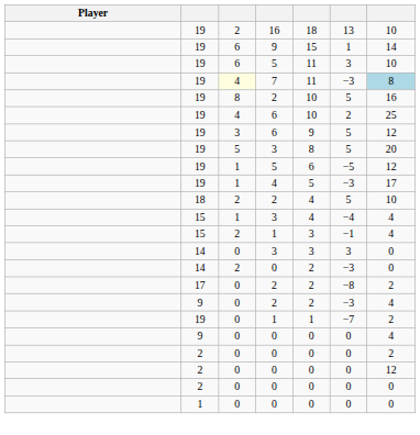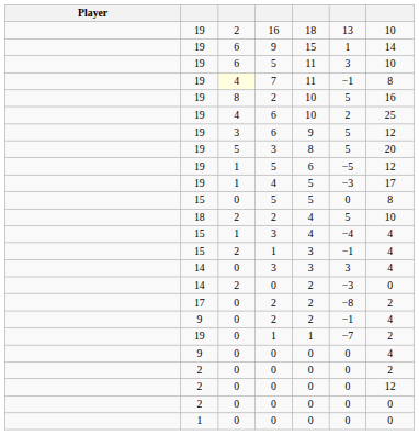7 | column 6: −3 -> −1
7 | column 7: lightblue background -> no background
+ row: 15 | 0 | 5 | 5 | 0 | 8
14 / 3 | column 7: 0 -> 4
9 / 2 | column 6: −3 -> −1
